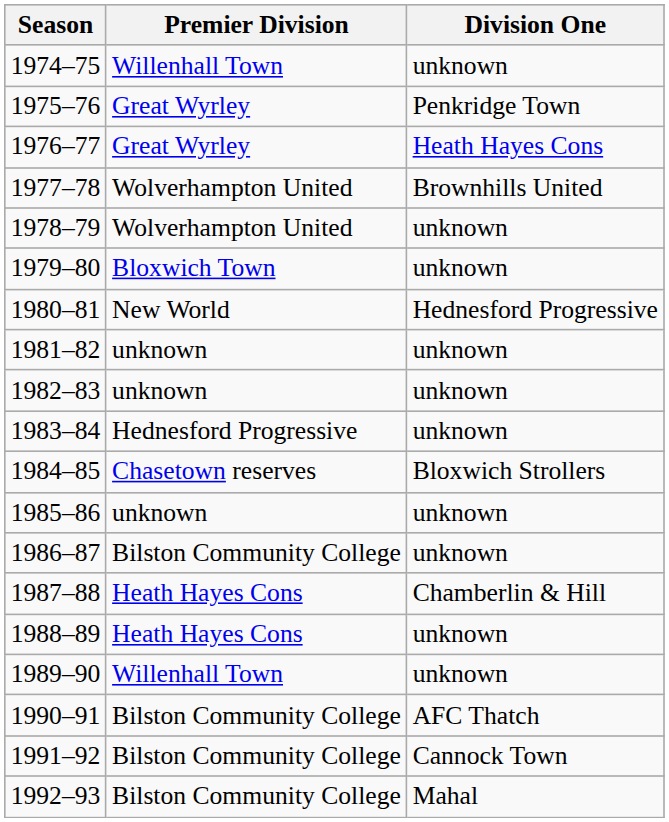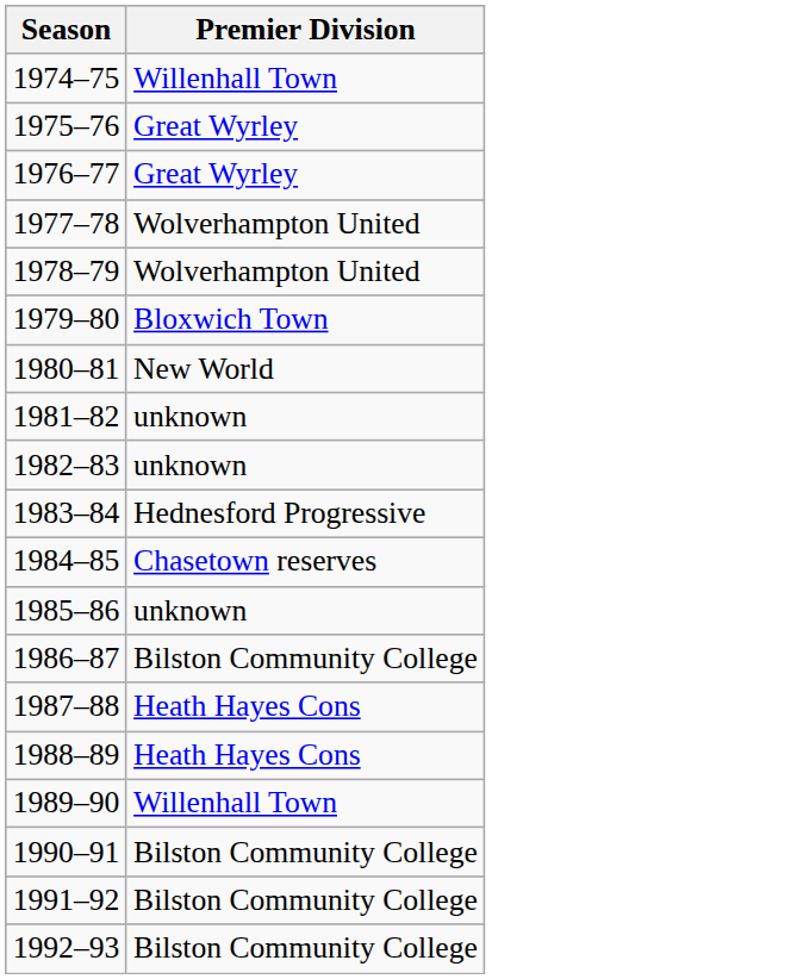- column: Division One | unknown | Penkridge Town | Heath Hayes Cons | Brownhills United | unknown | unknown | Hednesford Progressive | unknown | unknown | unknown | Bloxwich Strollers | unknown | unknown | Chamberlin & Hill | unknown | unknown | AFC Thatch | Cannock Town | Mahal
